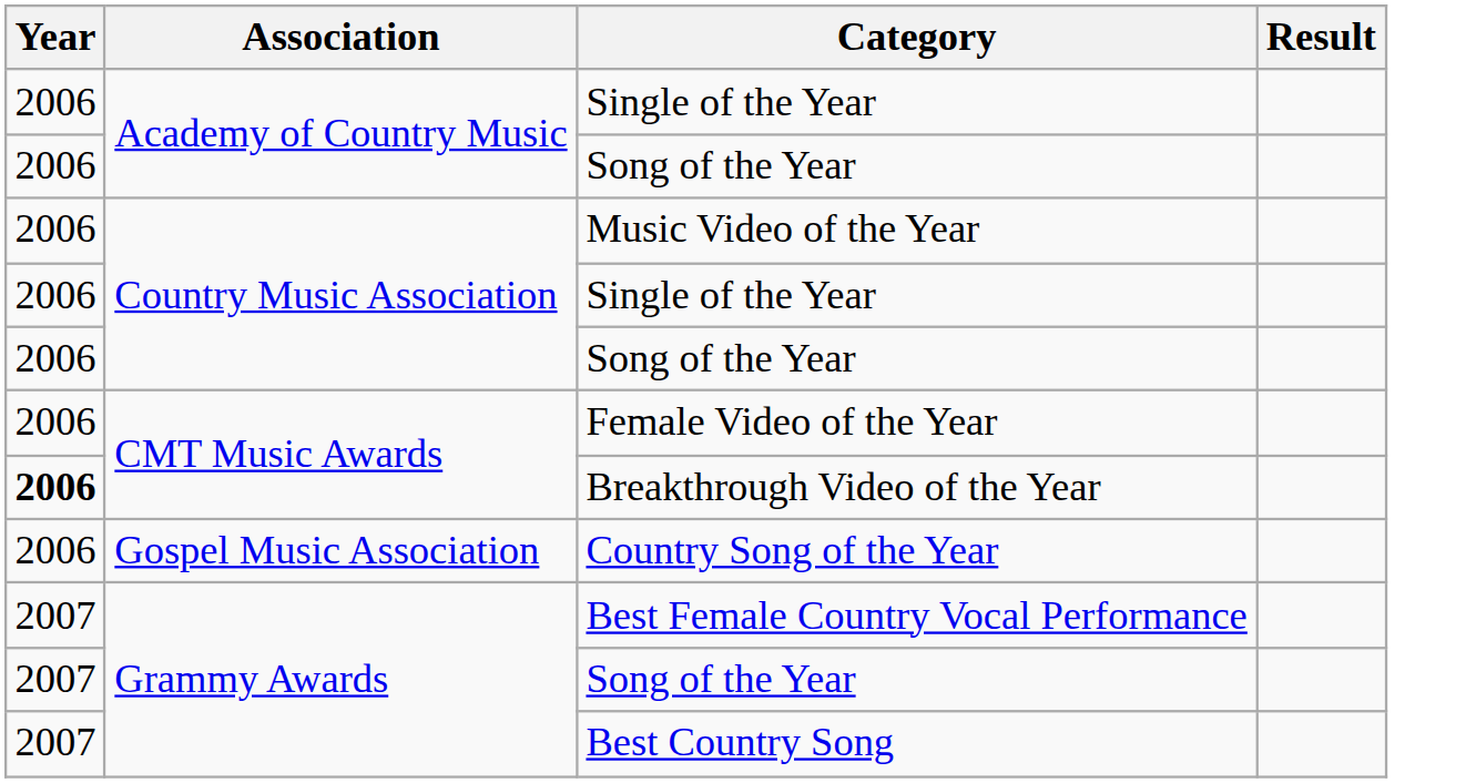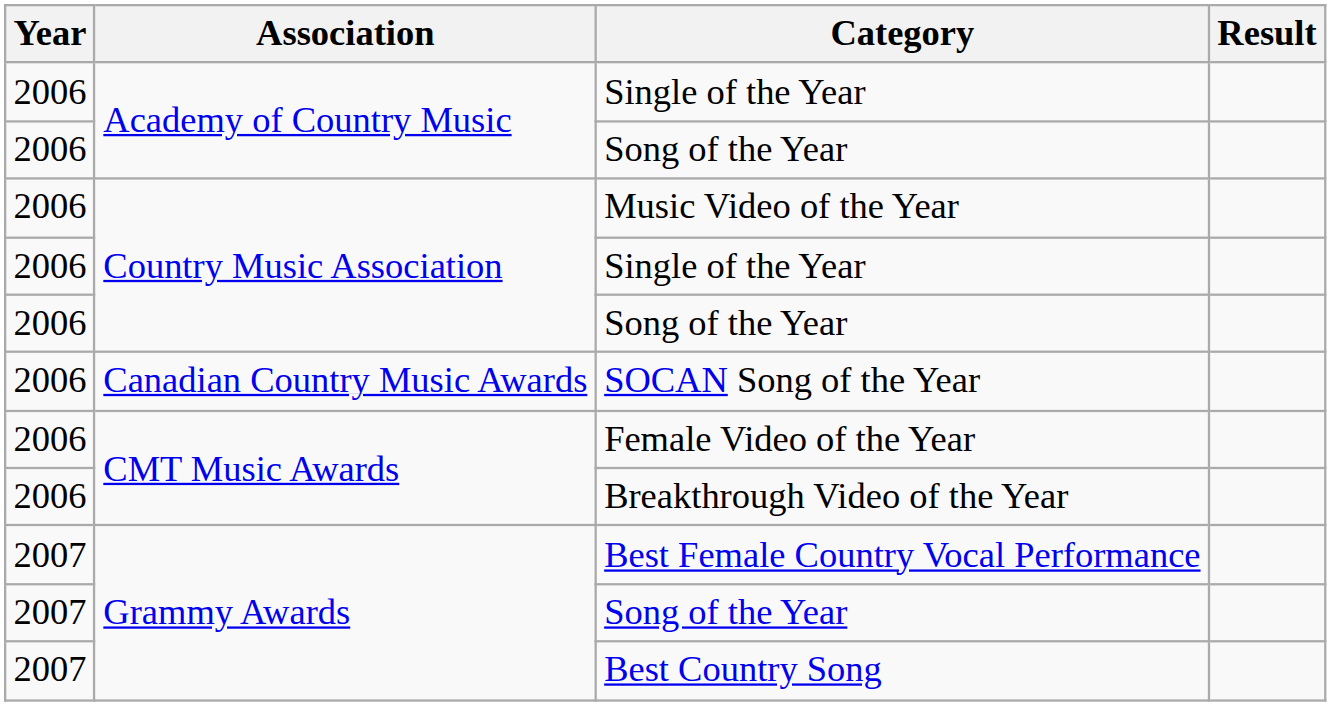+ row: 2006 | Canadian Country Music Awards | SOCAN Song of the Year
Breakthrough Video of the Year | Year: bold -> normal
- row: 2006 | Gospel Music Association | Country Song of the Year
